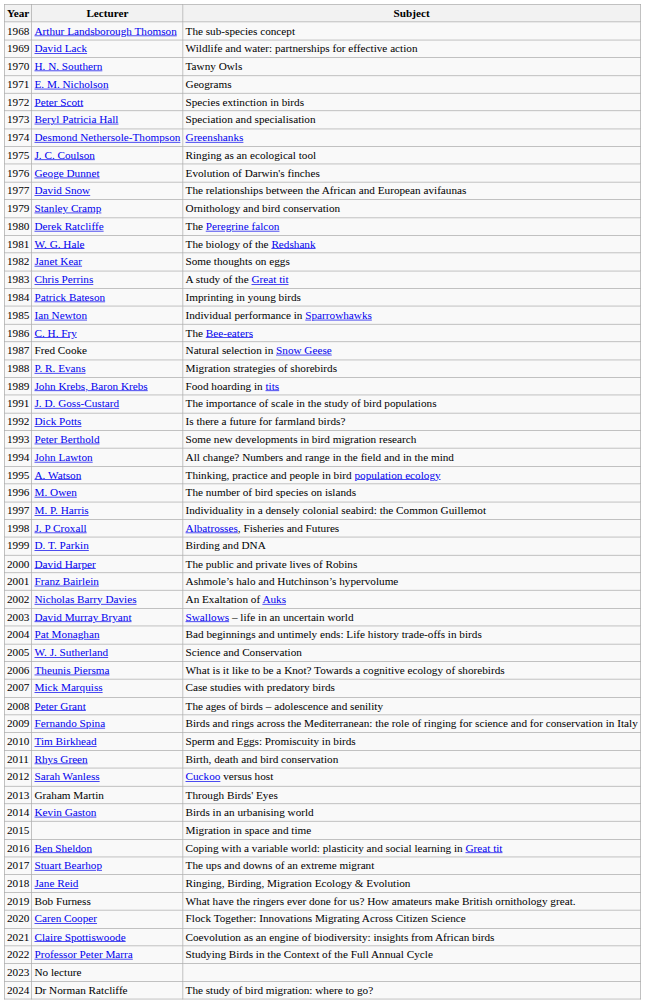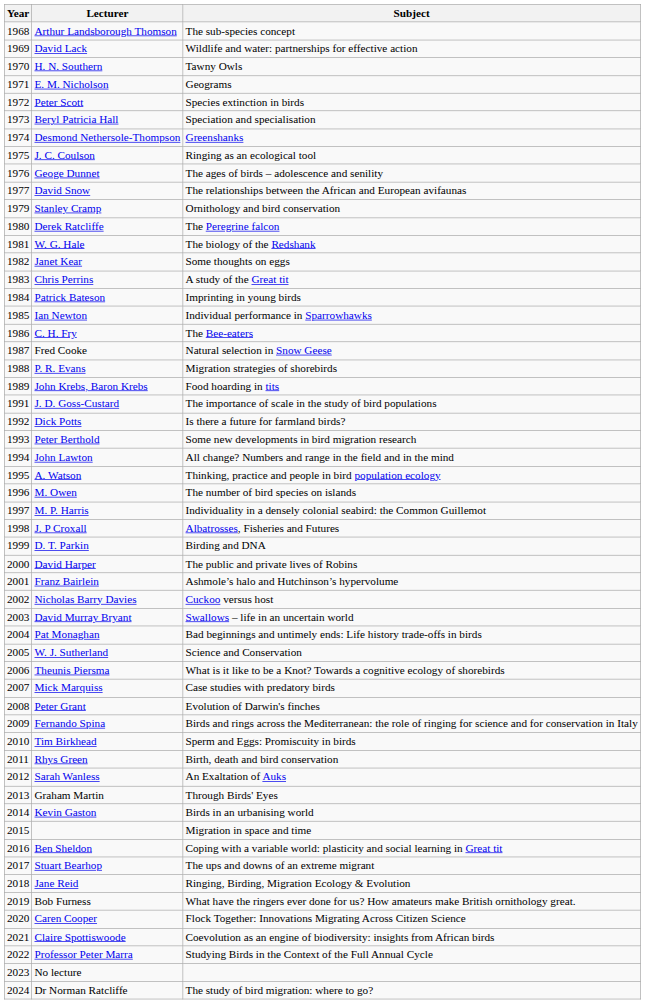Geoge Dunnet | Subject: Evolution of Darwin's finches -> The ages of birds – adolescence and senility
Nicholas Barry Davies | Subject: An Exaltation of Auks -> Cuckoo versus host
Peter Grant | Subject: The ages of birds – adolescence and senility -> Evolution of Darwin's finches
Sarah Wanless | Subject: Cuckoo versus host -> An Exaltation of Auks
